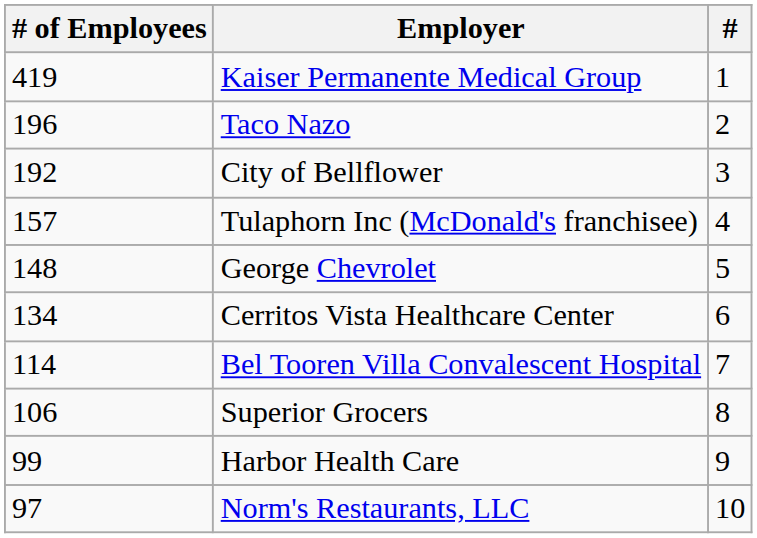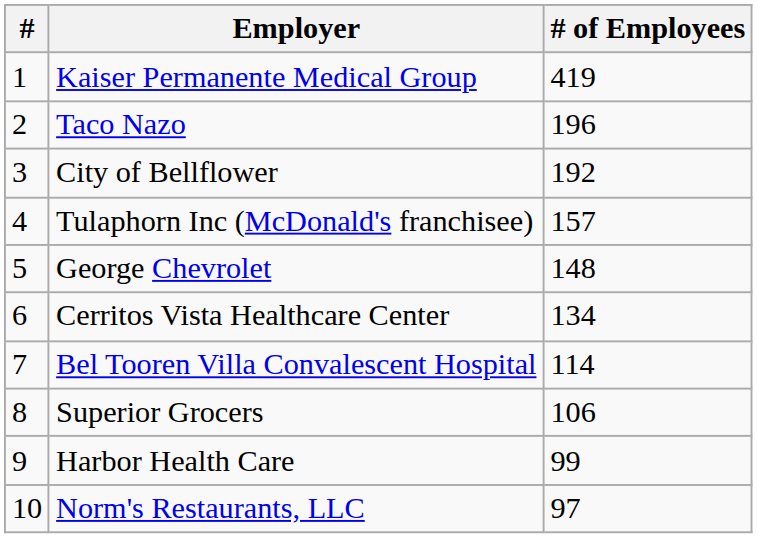columns swapped: # <-> # of Employees
